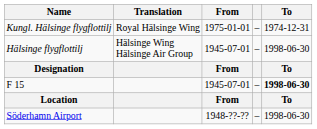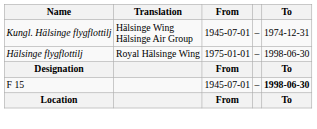Kungl. Hälsinge flygflottilj | Translation: Royal Hälsinge Wing -> Hälsinge Wing Hälsinge Air Group
Kungl. Hälsinge flygflottilj | From: 1975-01-01 -> 1945-07-01
Hälsinge flygflottilj | Translation: Hälsinge Wing Hälsinge Air Group -> Royal Hälsinge Wing
Hälsinge flygflottilj | From: 1945-07-01 -> 1975-01-01
- row: Söderhamn Airport | 1948-??-?? | – | 1998-06-30
